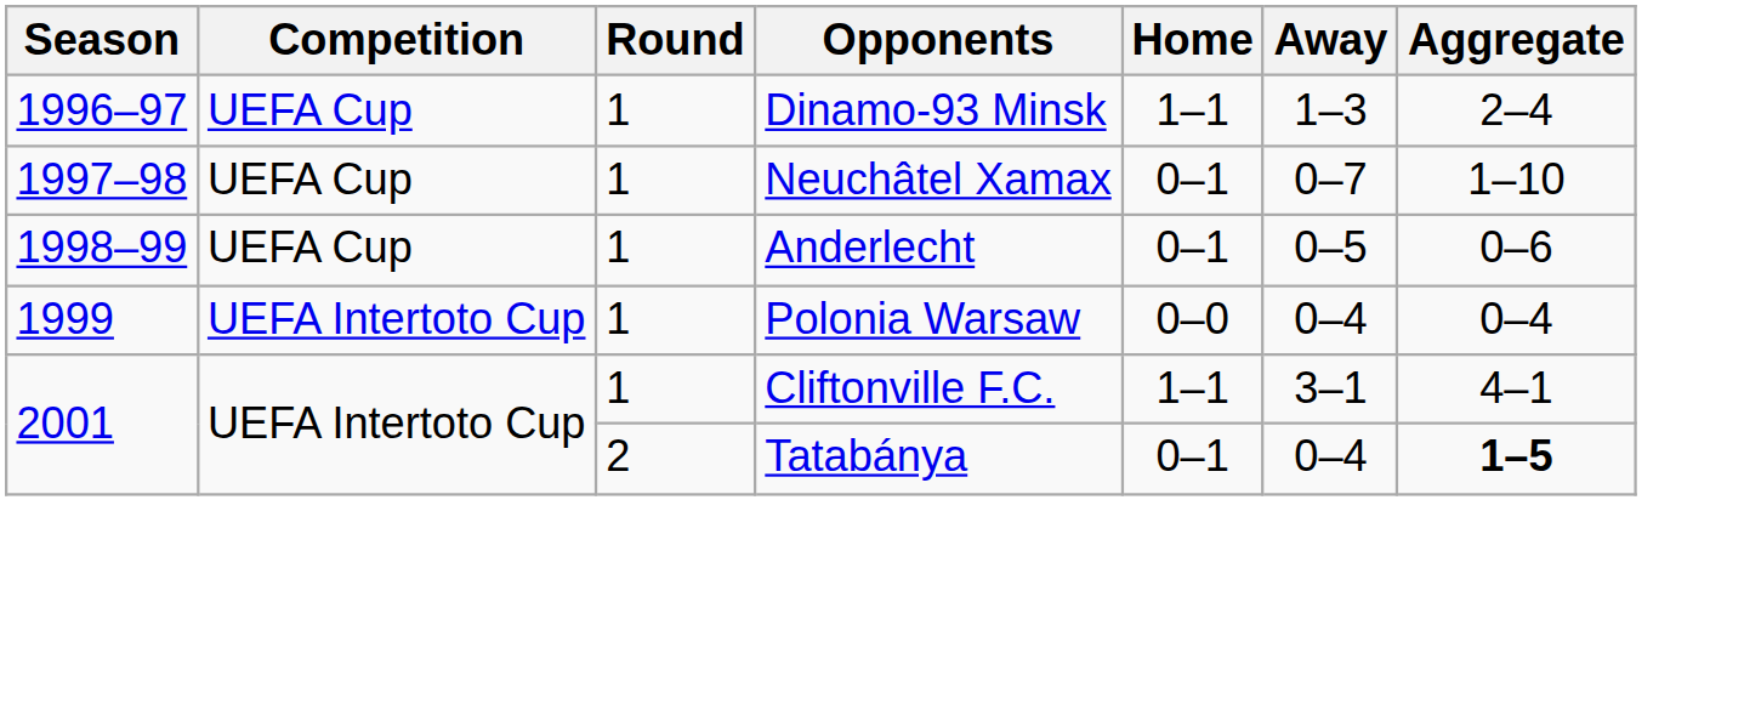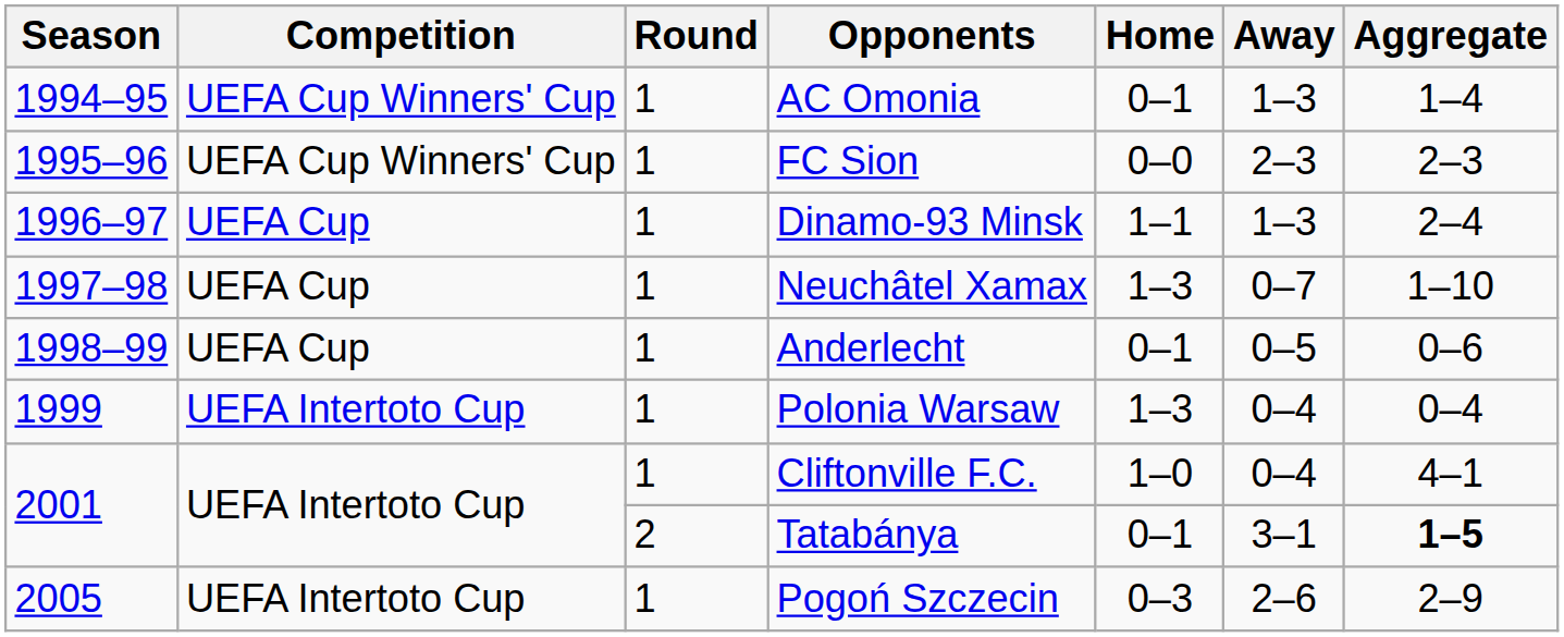+ row: 1994–95 | UEFA Cup Winners' Cup | 1 | AC Omonia | 0–1 | 1–3 | 1–4
+ row: 1995–96 | UEFA Cup Winners' Cup | 1 | FC Sion | 0–0 | 2–3 | 2–3
Neuchâtel Xamax | Home: 0–1 -> 1–3
Polonia Warsaw | Home: 0–0 -> 1–3
Cliftonville F.C. | Home: 1–1 -> 1–0
Cliftonville F.C. | Away: 3–1 -> 0–4
Tatabánya | Away: 0–4 -> 3–1
+ row: 2005 | UEFA Intertoto Cup | 1 | Pogoń Szczecin | 0–3 | 2–6 | 2–9
